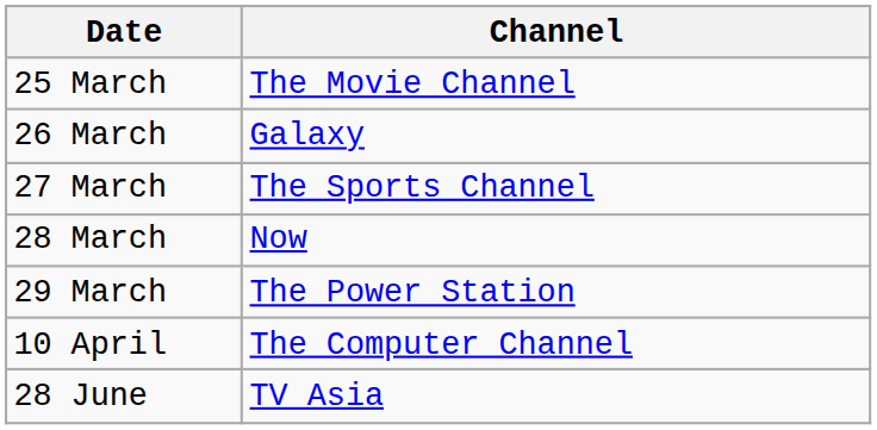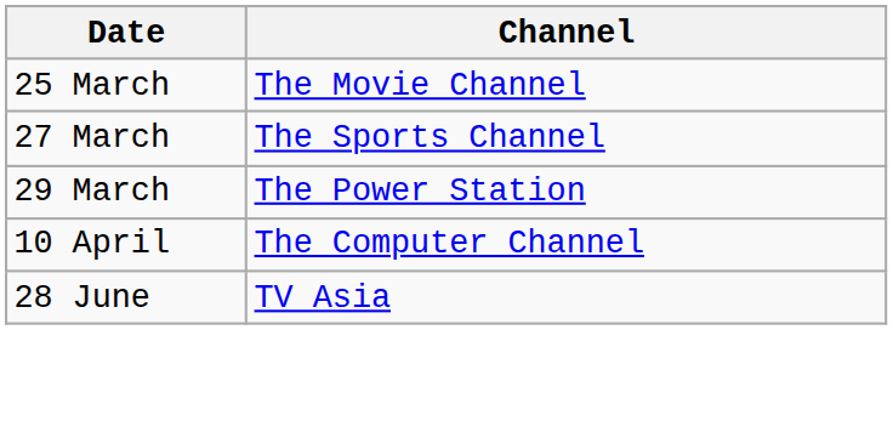- row: 26 March | Galaxy
- row: 28 March | Now
